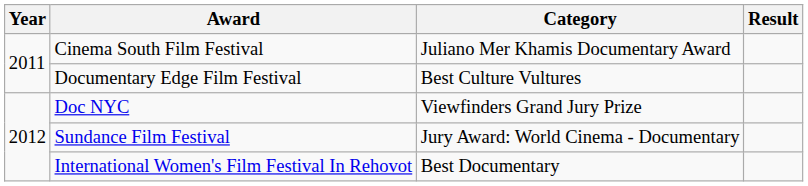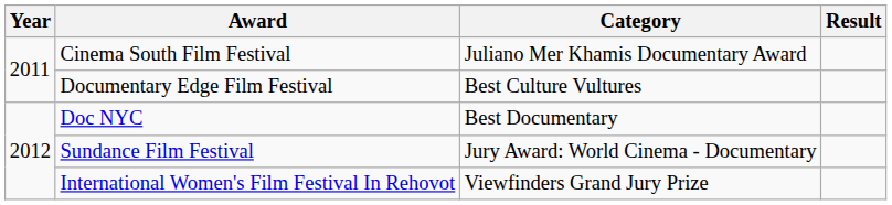Doc NYC | Category: Viewfinders Grand Jury Prize -> Best Documentary
International Women's Film Festival In Rehovot | Category: Best Documentary -> Viewfinders Grand Jury Prize
